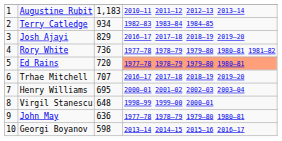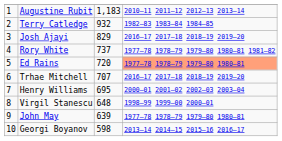Terry Catledge | column 3: 934 -> 932
Rory White | column 3: 736 -> 737
John May | column 3: 636 -> 639
